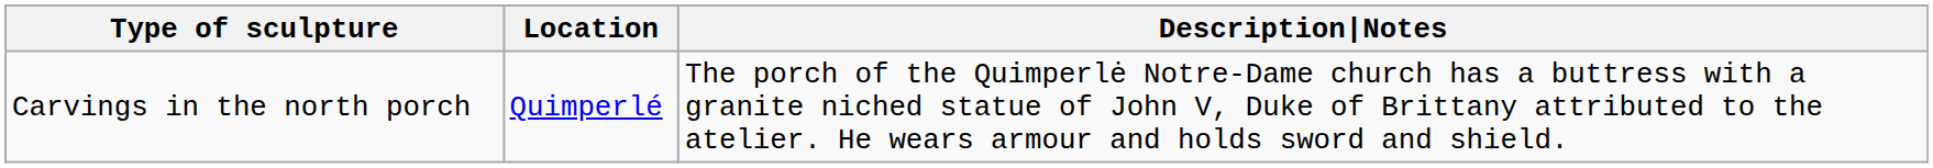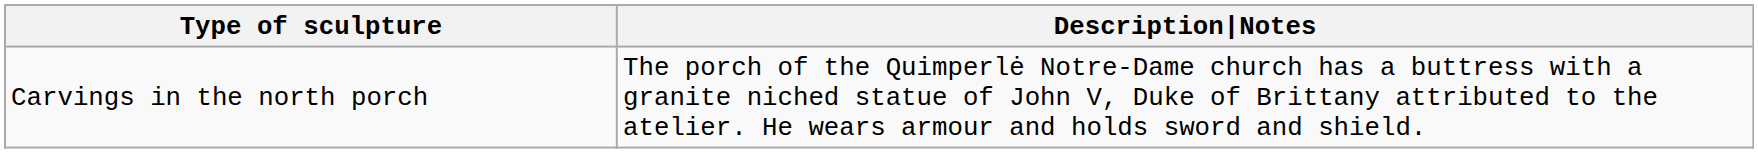- column: Location | Quimperlé
